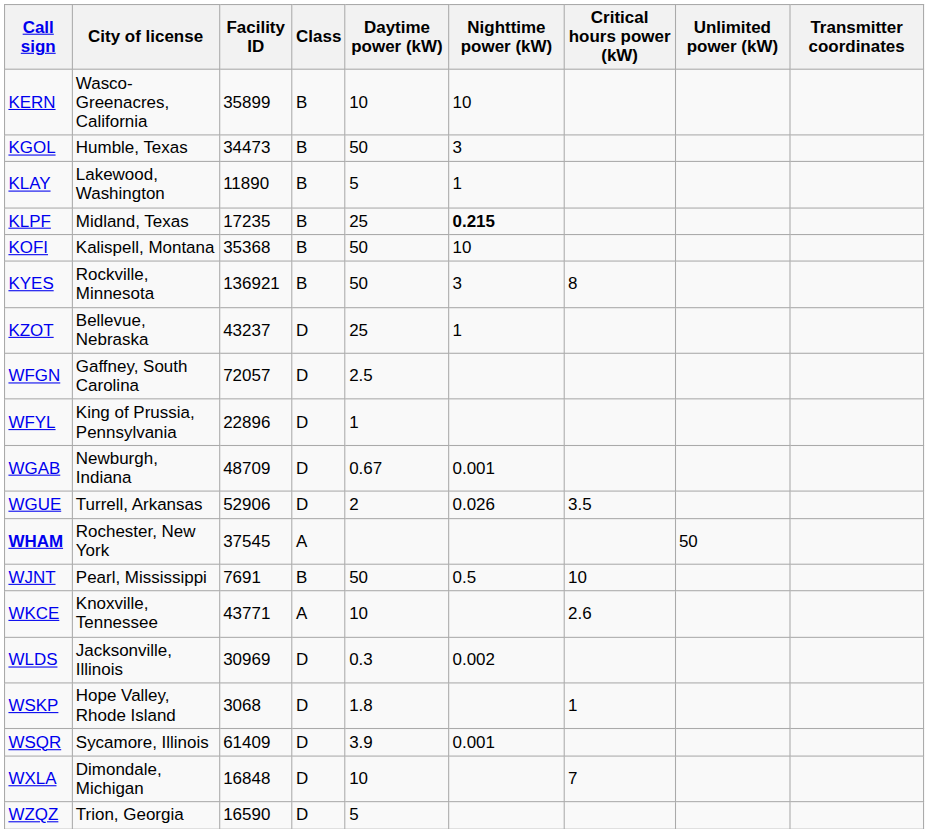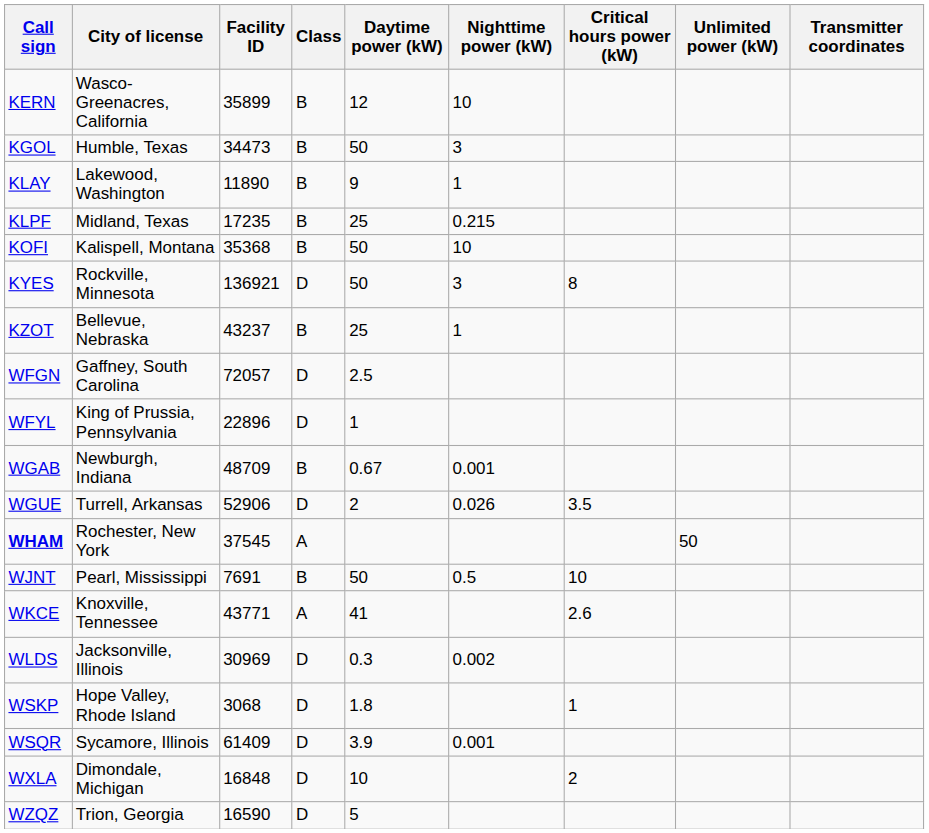KERN | Daytime power (kW): 10 -> 12
KLAY | Daytime power (kW): 5 -> 9
KLPF | Nighttime power (kW): bold -> normal
KYES | Class: B -> D
KZOT | Class: D -> B
WGAB | Class: D -> B
WKCE | Daytime power (kW): 10 -> 41
WXLA | Critical hours power (kW): 7 -> 2
